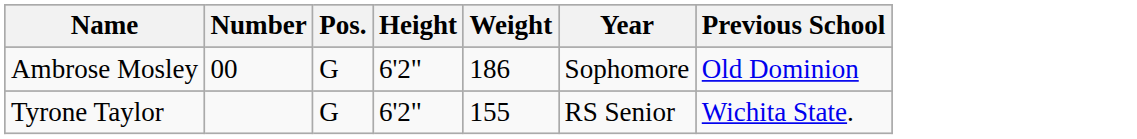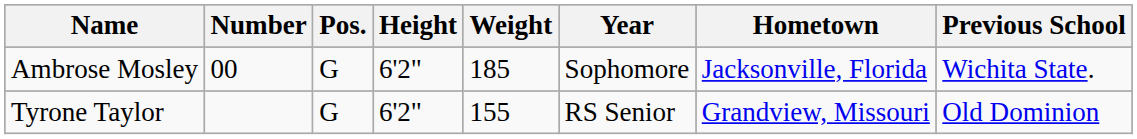+ column: Hometown | Jacksonville, Florida | Grandview, Missouri
Ambrose Mosley | Weight: 186 -> 185
Ambrose Mosley | Previous School: Old Dominion -> Wichita State.
Tyrone Taylor | Previous School: Wichita State. -> Old Dominion
